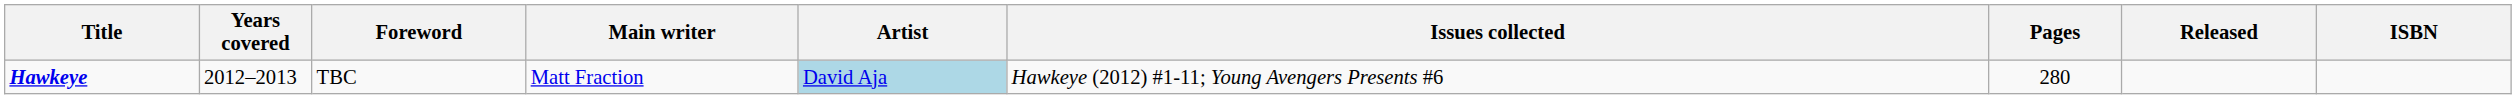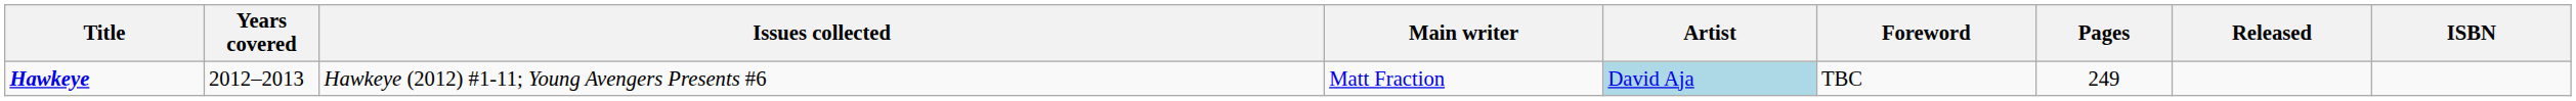columns swapped: Issues collected <-> Foreword
Hawkeye | Pages: 280 -> 249
